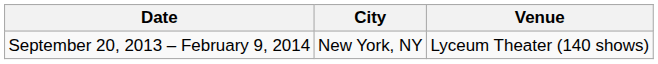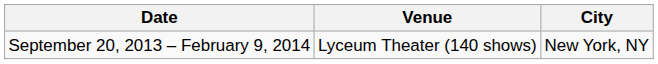columns swapped: City <-> Venue
